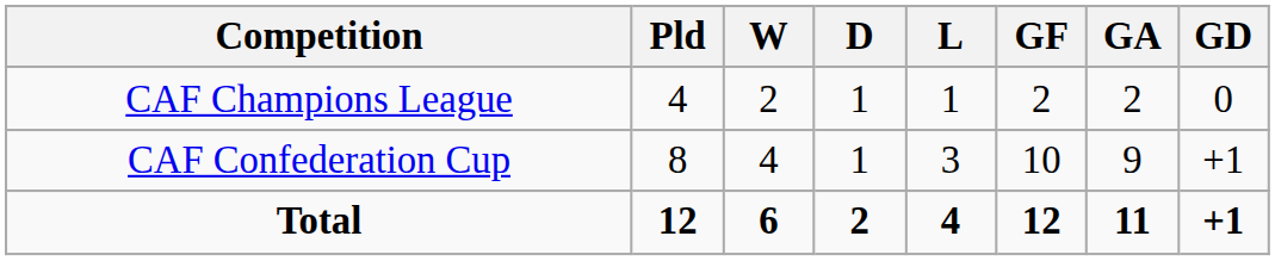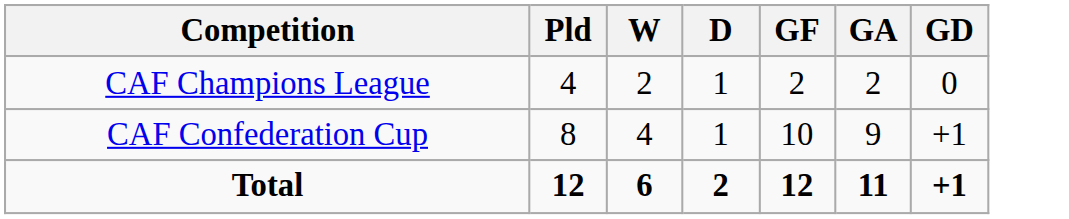- column: L | 1 | 3 | 4
